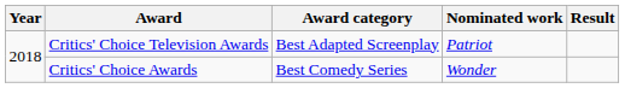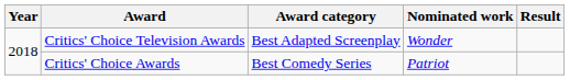Critics' Choice Television Awards | Nominated work: Patriot -> Wonder
Critics' Choice Awards | Nominated work: Wonder -> Patriot
